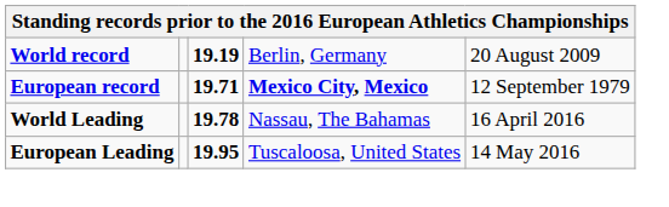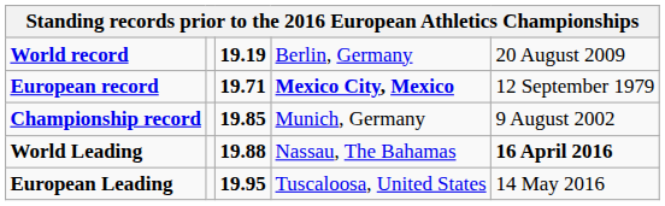+ row: Championship record | 19.85 | Munich, Germany | 9 August 2002
World Leading | column 3: 19.78 -> 19.88
World Leading | column 5: normal -> bold
